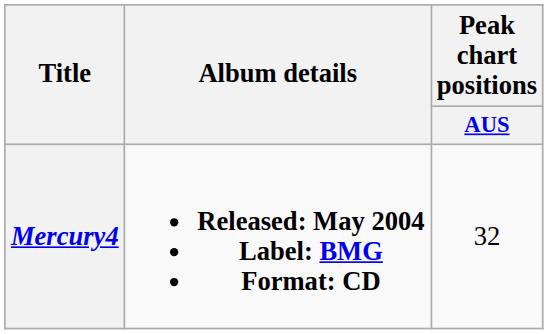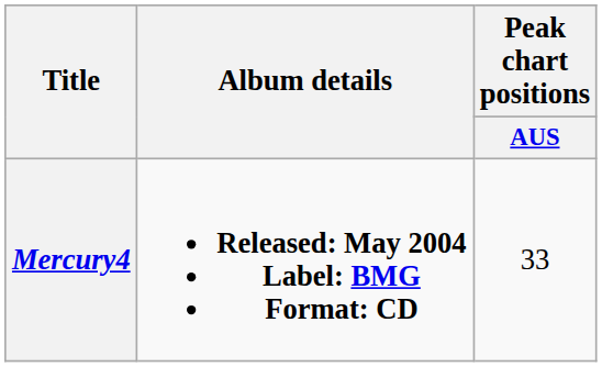Mercury4 | Peak chart positions / AUS: 32 -> 33
